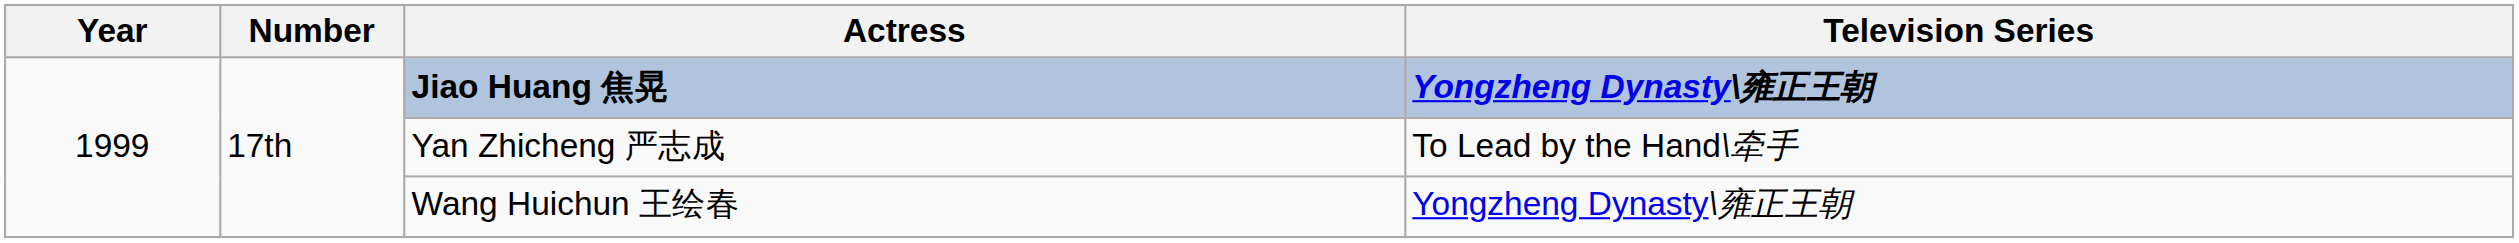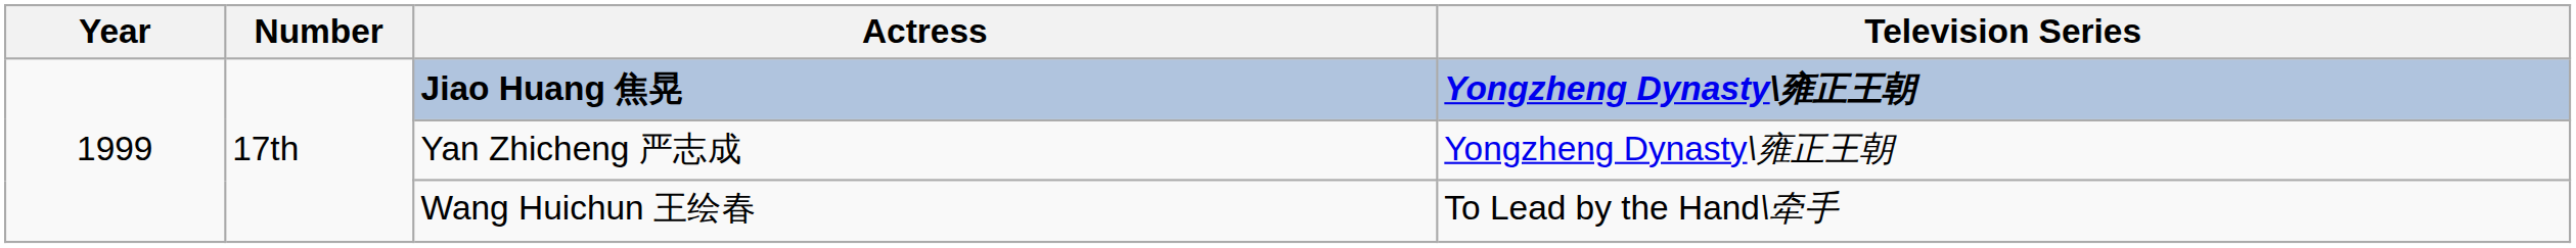Yan Zhicheng 严志成 | Television Series: To Lead by the Hand\牵手 -> Yongzheng Dynasty\雍正王朝
Wang Huichun 王绘春 | Television Series: Yongzheng Dynasty\雍正王朝 -> To Lead by the Hand\牵手
